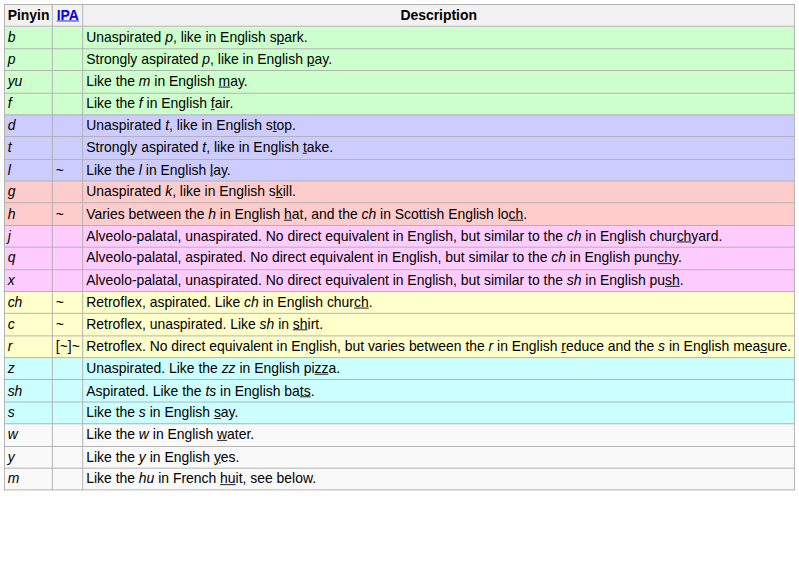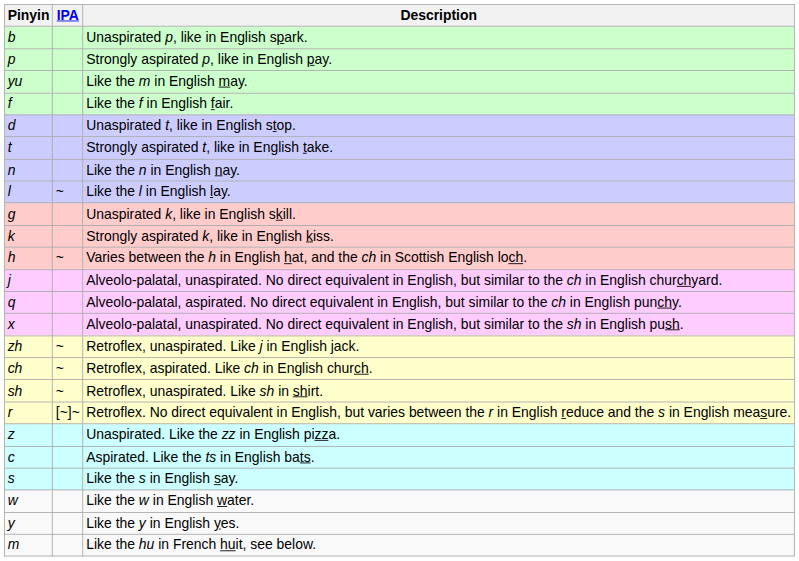+ row: n | Like the n in English nay.
+ row: k | Strongly aspirated k, like in English kiss.
+ row: zh | ~ | Retroflex, unaspirated. Like j in English jack.
Retroflex, unaspirated. Like sh in shirt. | Pinyin: c -> sh
Aspirated. Like the ts in English bats. | Pinyin: sh -> c
